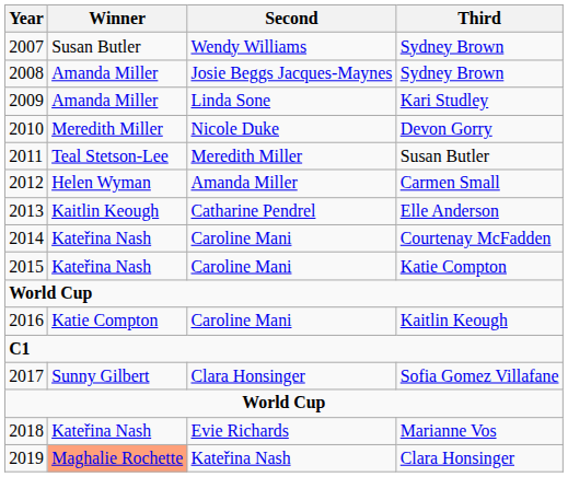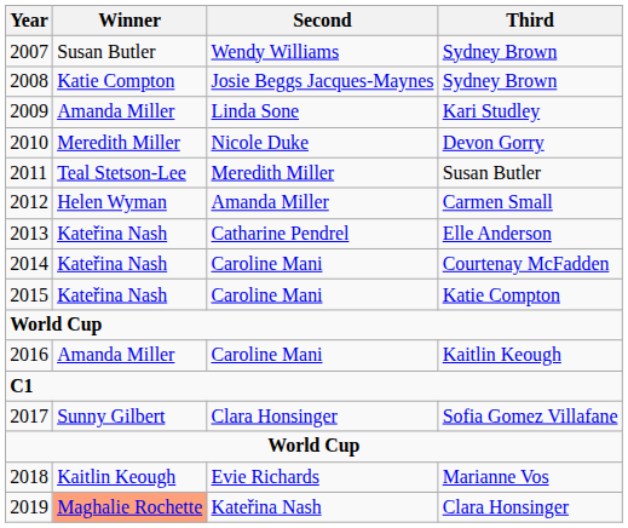2008 | Winner: Amanda Miller -> Katie Compton
2013 | Winner: Kaitlin Keough -> Kateřina Nash
2016 | Winner: Katie Compton -> Amanda Miller
2018 | Winner: Kateřina Nash -> Kaitlin Keough
